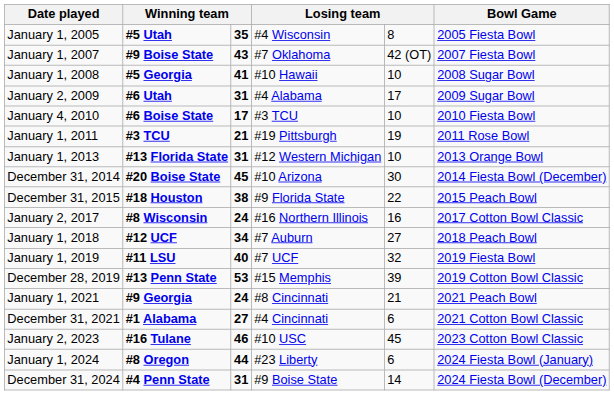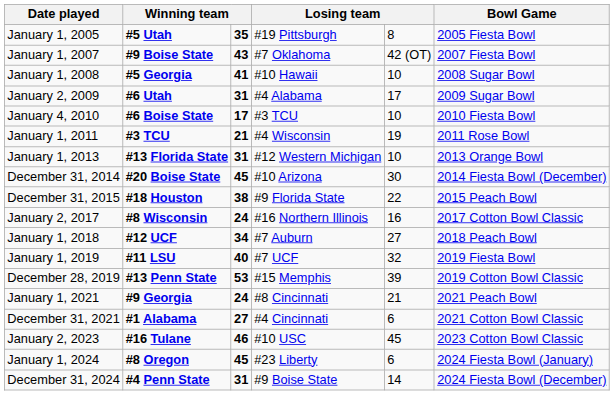January 1, 2005 | column 4: #4 Wisconsin -> #19 Pittsburgh
January 1, 2011 | column 4: #19 Pittsburgh -> #4 Wisconsin
January 1, 2024 | column 3: 44 -> 45
